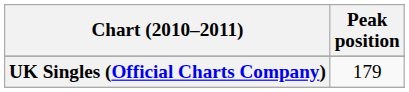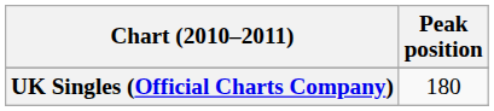UK Singles (Official Charts Company) | Peak position: 179 -> 180
